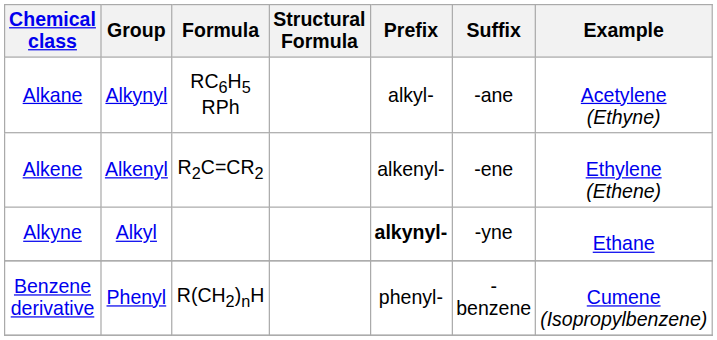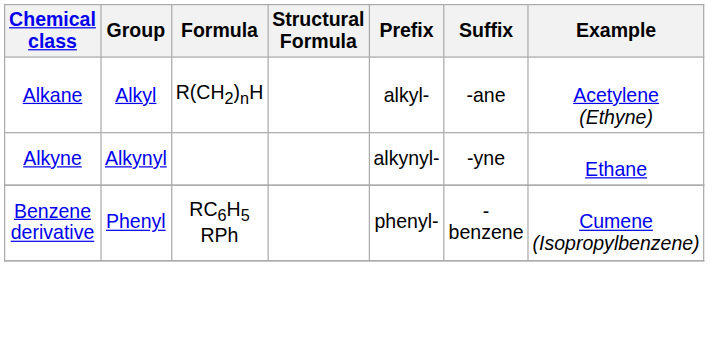Alkane | Group: Alkynyl -> Alkyl
Alkane | Formula: RC6H5 RPh -> R(CH2)nH
- row: Alkene | Alkenyl | R2C=CR2 | alkenyl- | -ene | Ethylene (Ethene)
Alkyne | Group: Alkyl -> Alkynyl
Alkyne | Prefix: bold -> normal
Benzene derivative | Formula: R(CH2)nH -> RC6H5 RPh
